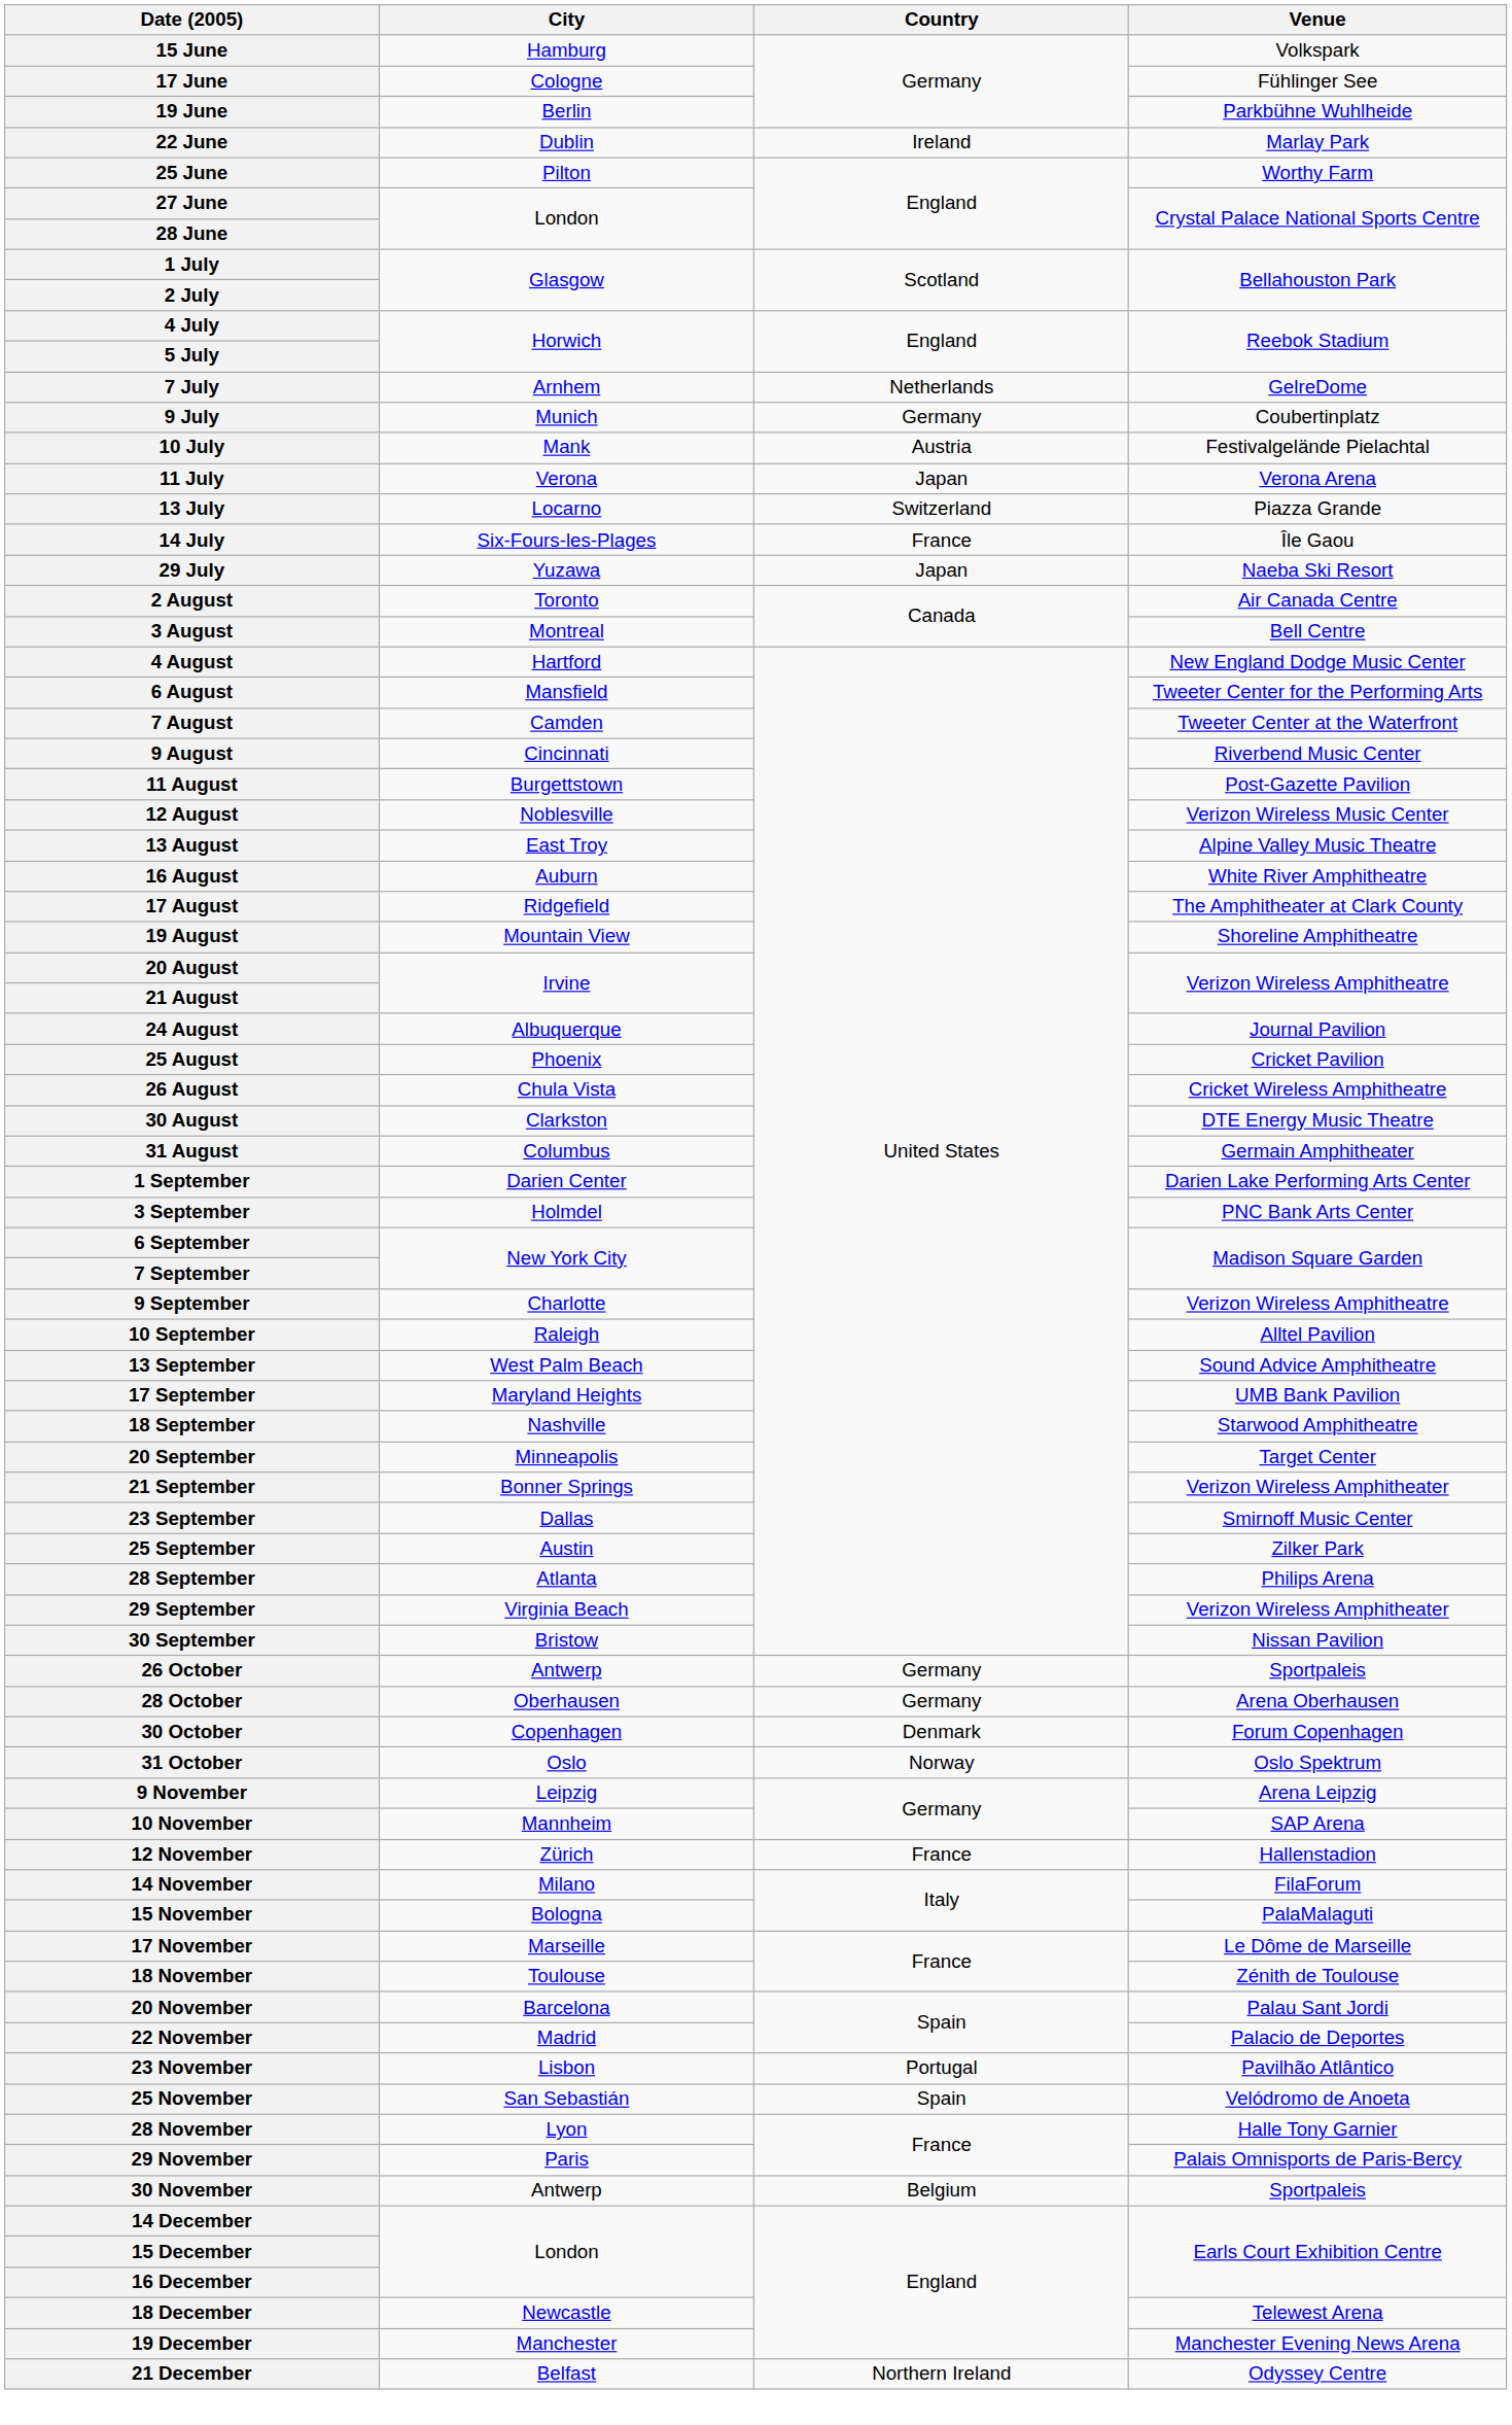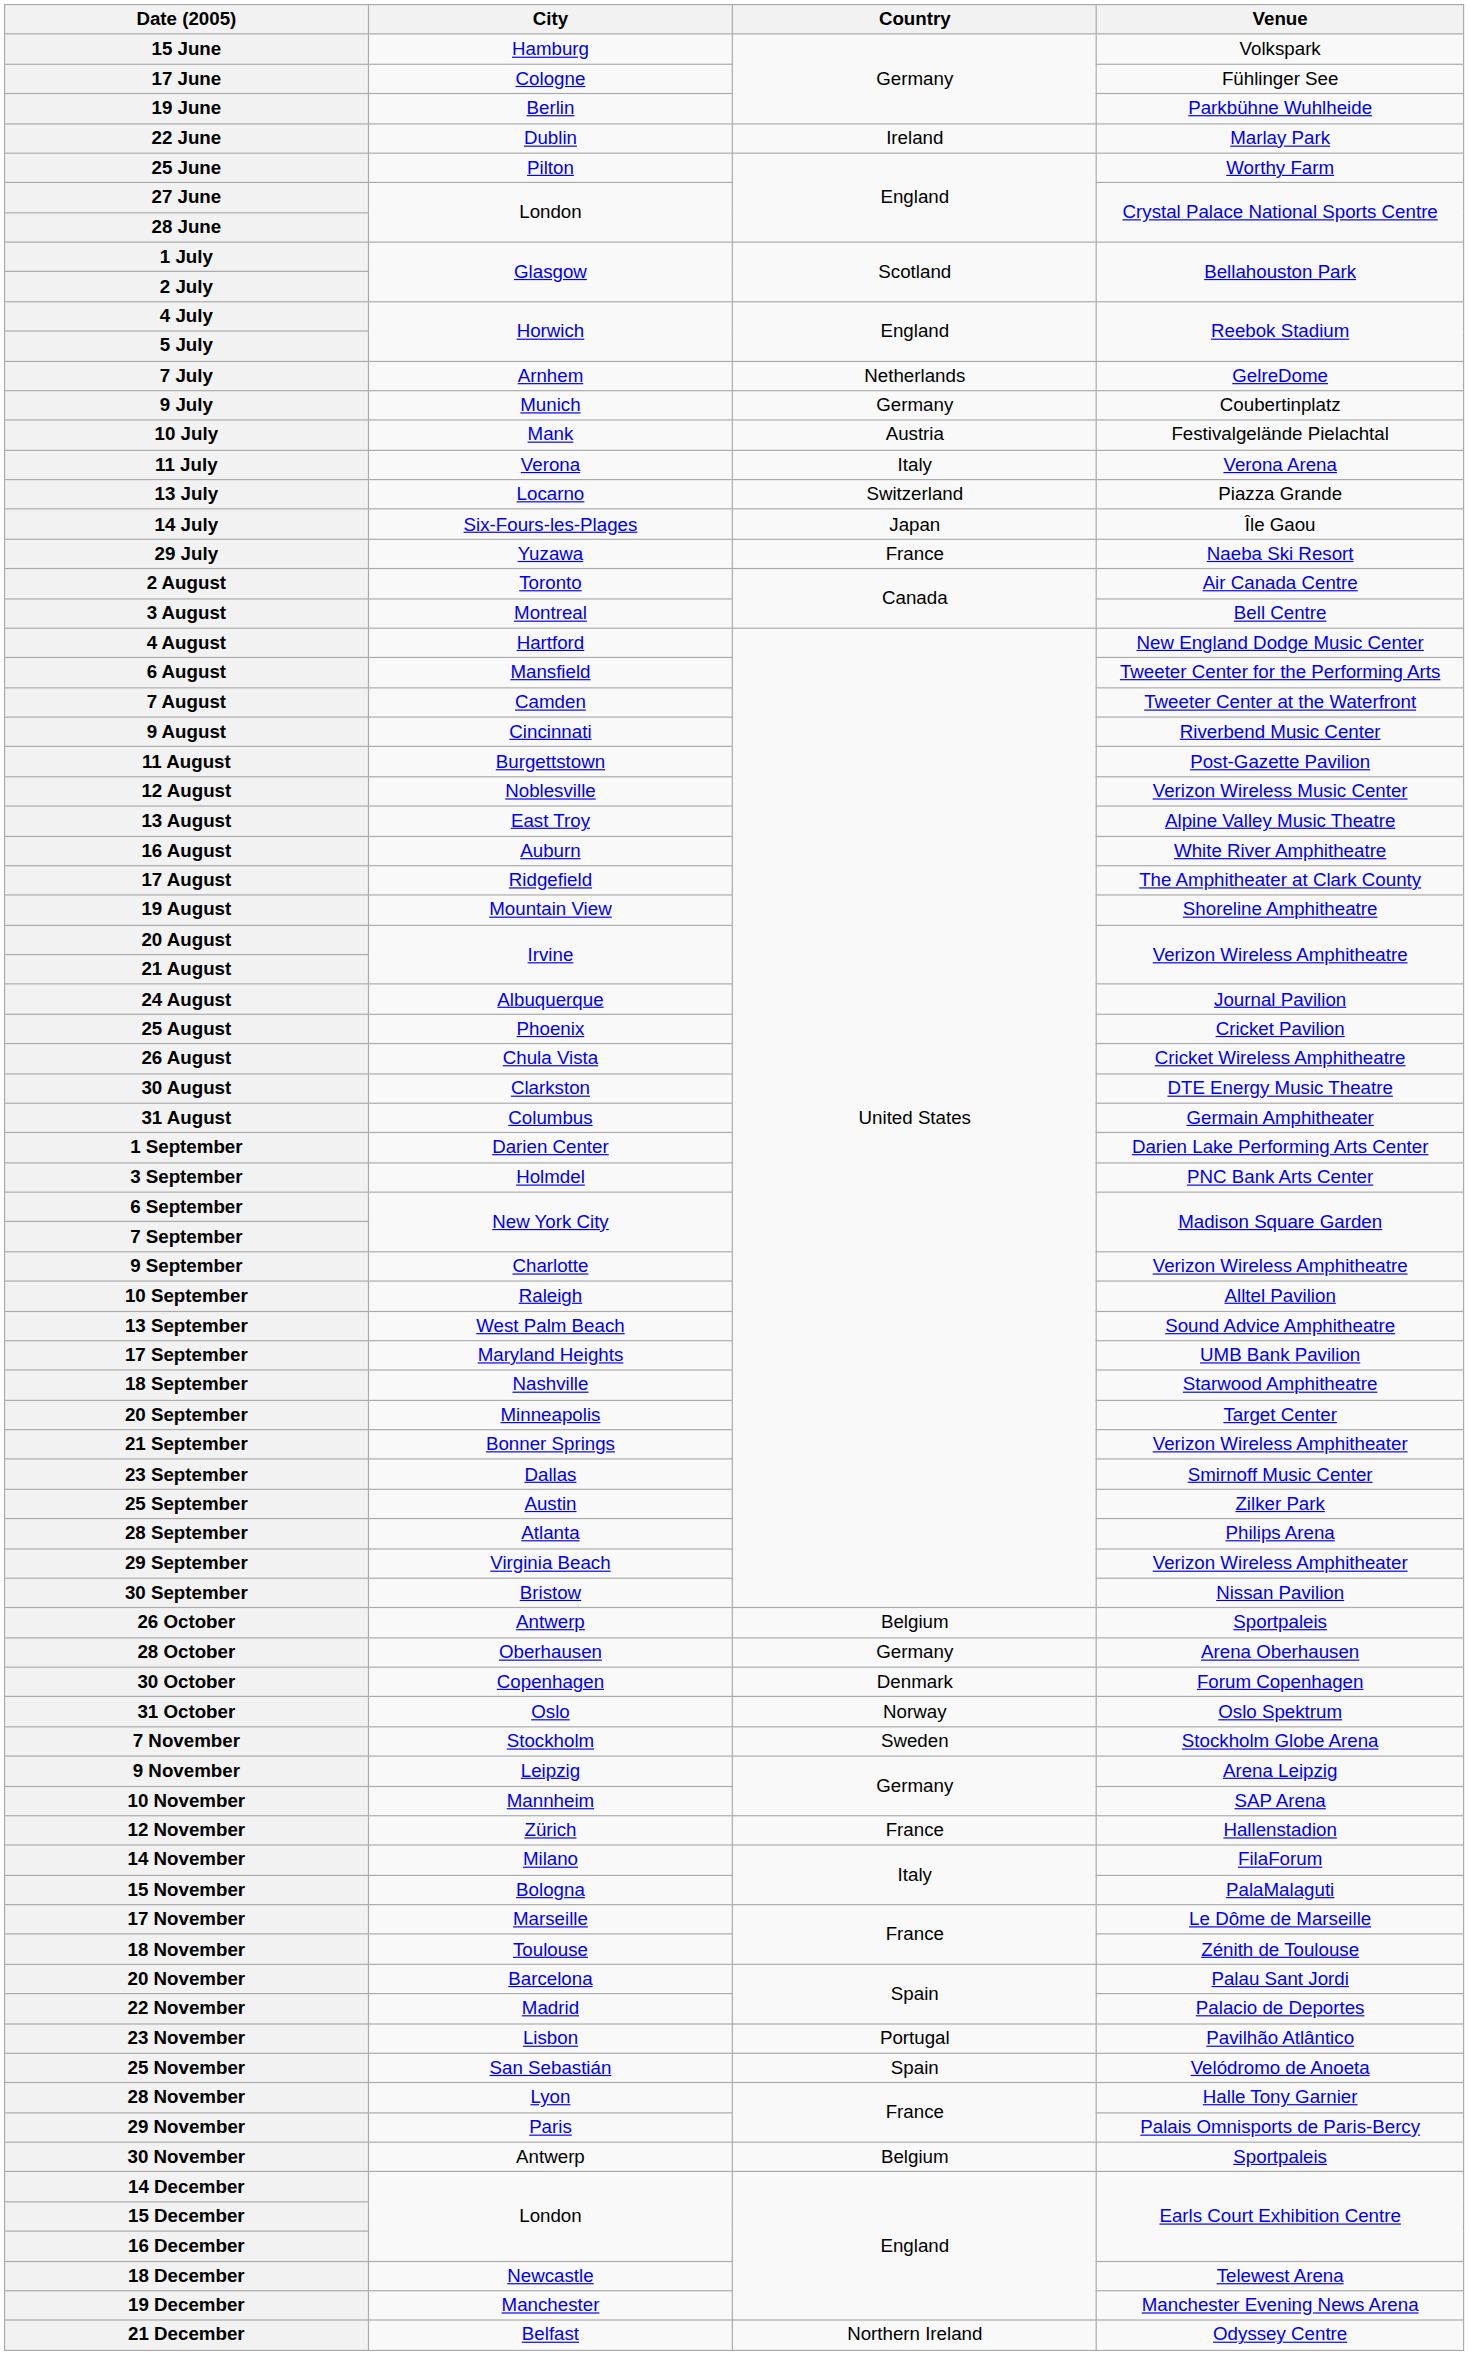11 July | Country: Japan -> Italy
14 July | Country: France -> Japan
29 July | Country: Japan -> France
26 October | Country: Germany -> Belgium
+ row: 7 November | Stockholm | Sweden | Stockholm Globe Arena
